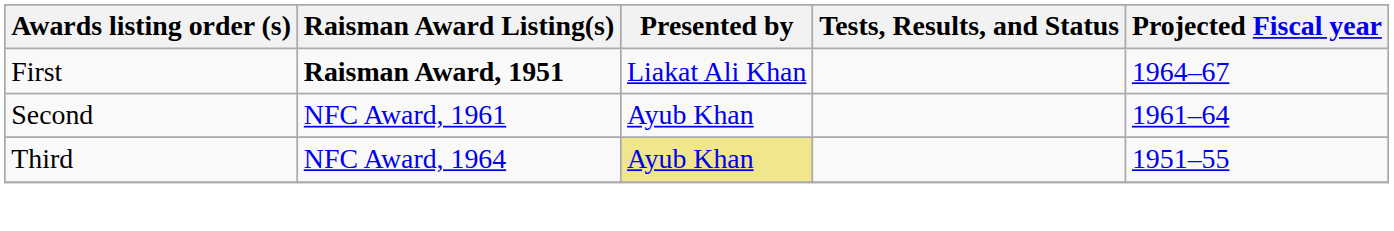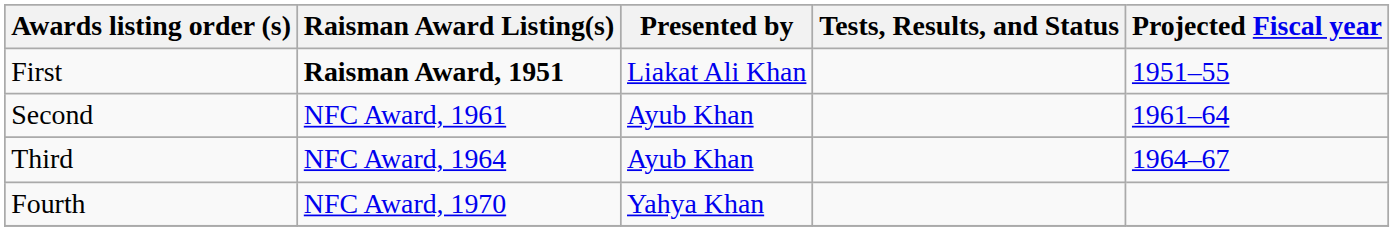First | Projected Fiscal year: 1964–67 -> 1951–55
Third | Presented by: khaki background -> no background
Third | Projected Fiscal year: 1951–55 -> 1964–67
+ row: Fourth | NFC Award, 1970 | Yahya Khan
